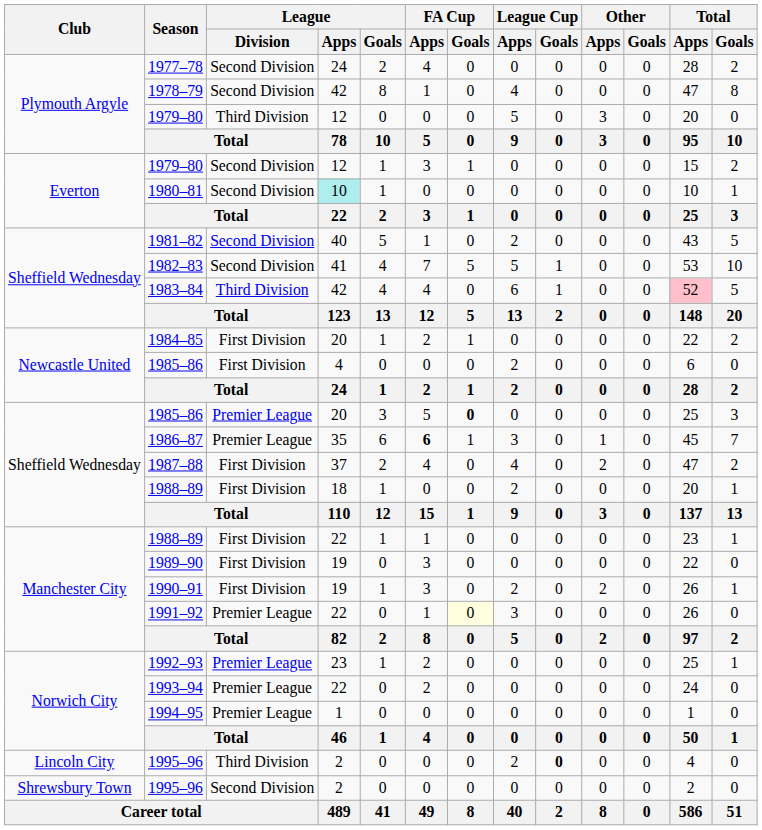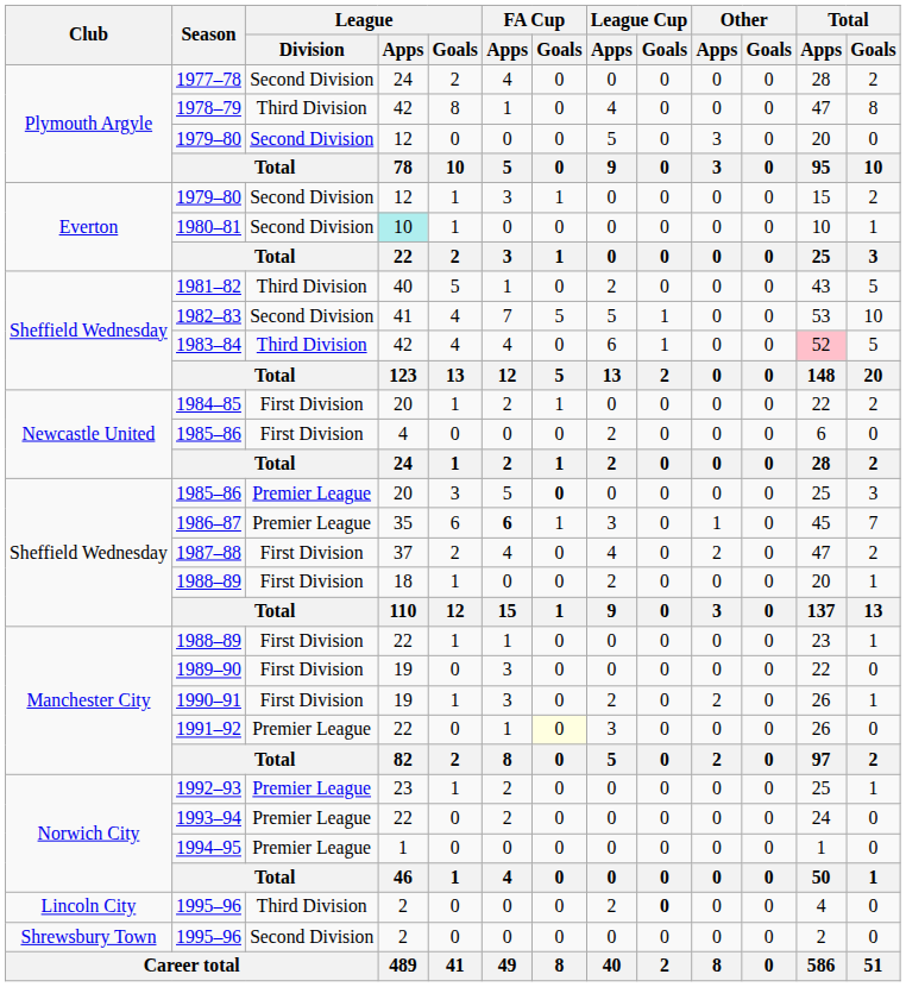1978–79 | League / Division: Second Division -> Third Division
Plymouth Argyle / 1979–80 | League / Division: Third Division -> Second Division
1981–82 | League / Division: Second Division -> Third Division
